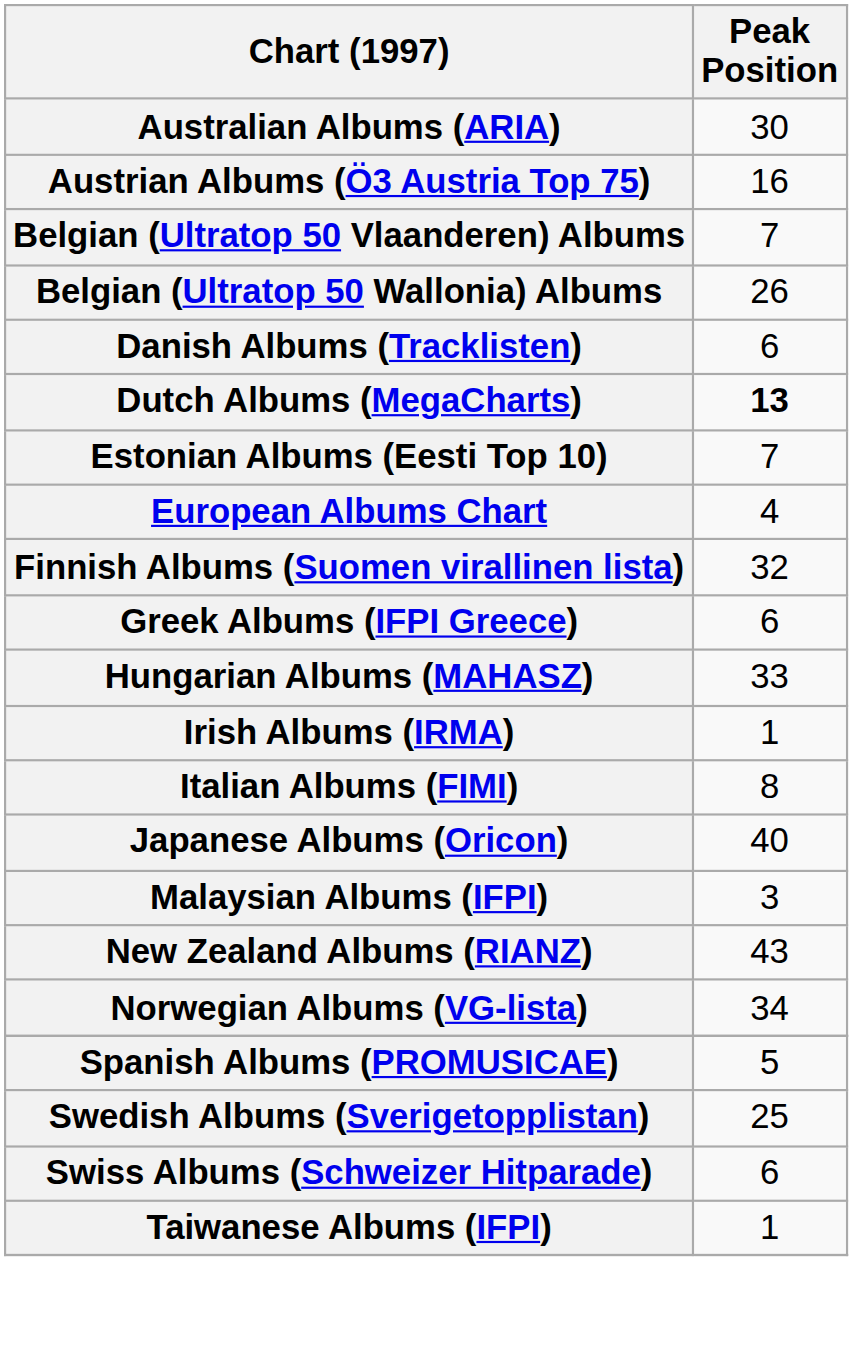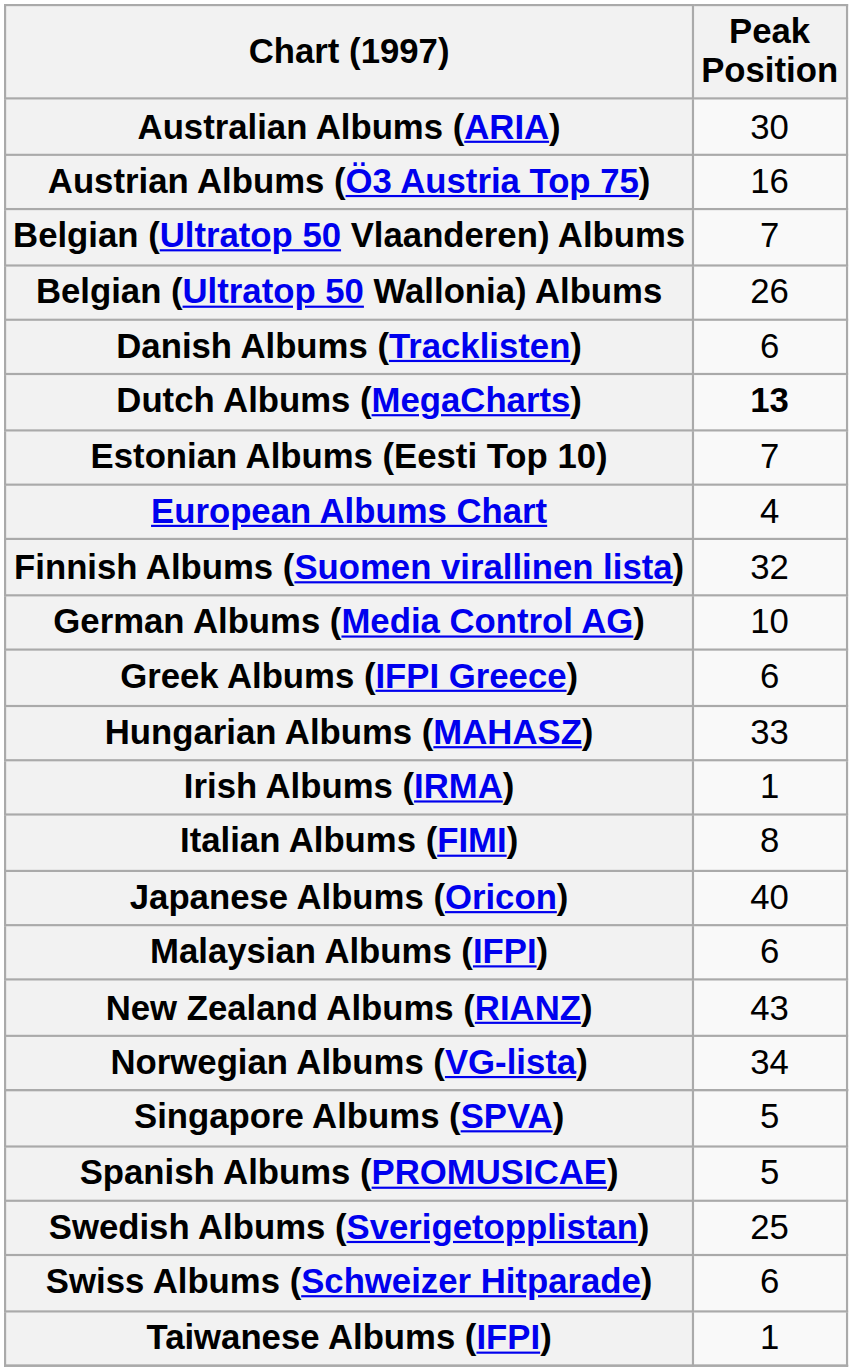+ row: German Albums (Media Control AG) | 10
Malaysian Albums (IFPI) | Peak Position: 3 -> 6
+ row: Singapore Albums (SPVA) | 5
